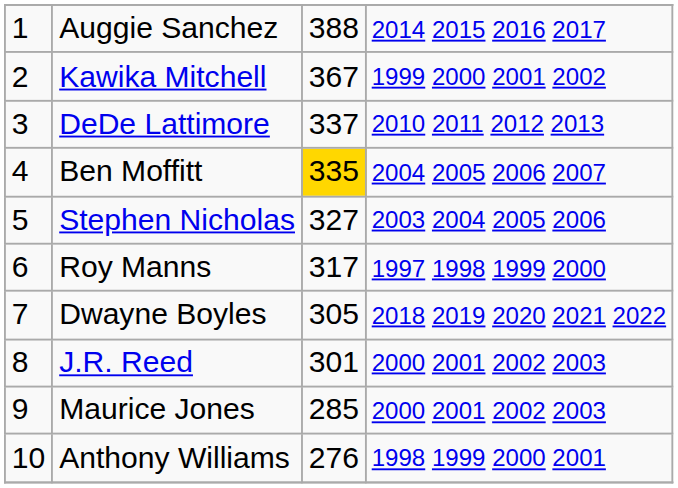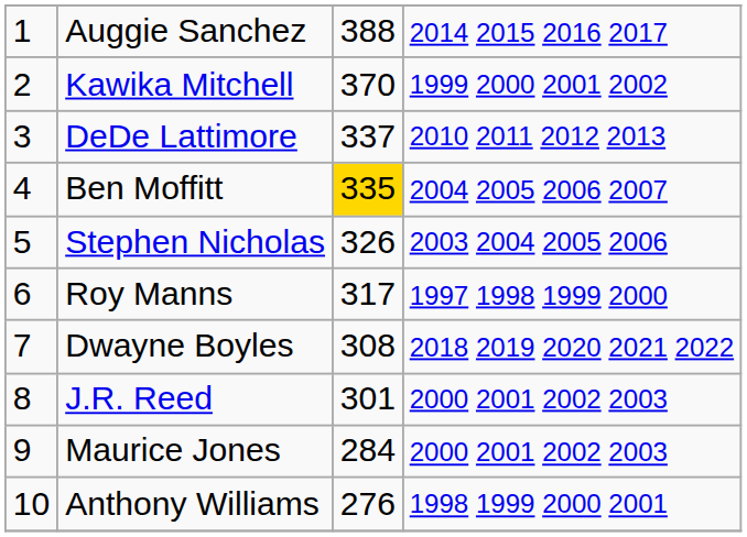Kawika Mitchell | column 3: 367 -> 370
Stephen Nicholas | column 3: 327 -> 326
Dwayne Boyles | column 3: 305 -> 308
Maurice Jones | column 3: 285 -> 284
